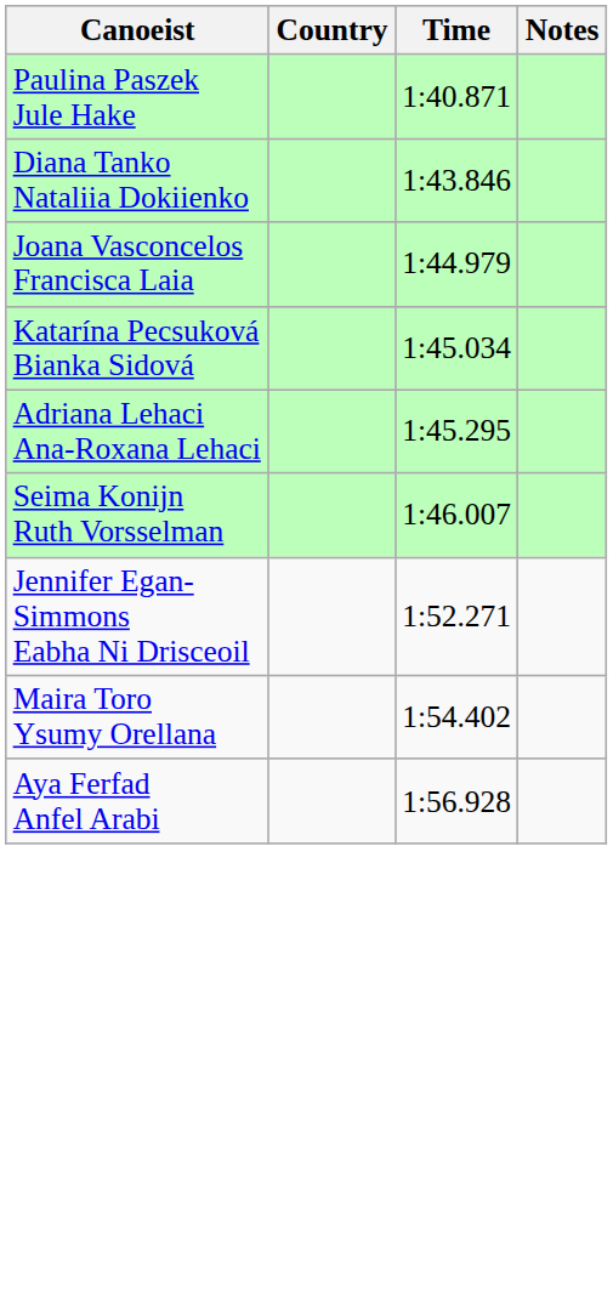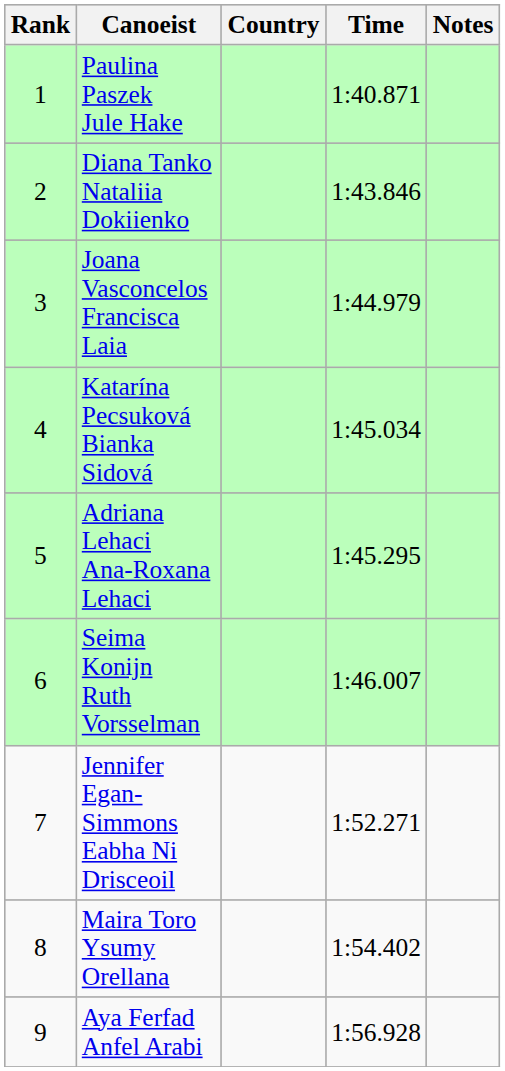+ column: Rank | 1 | 2 | 3 | 4 | 5 | 6 | 7 | 8 | 9
